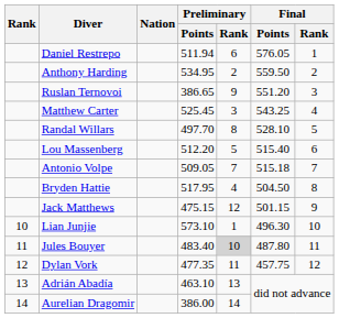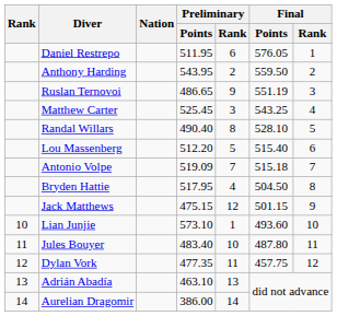Daniel Restrepo | Preliminary / Points: 511.94 -> 511.95
Anthony Harding | Preliminary / Points: 534.95 -> 543.95
Ruslan Ternovoi | Preliminary / Points: 386.65 -> 486.65
Ruslan Ternovoi | Final / Points: 551.20 -> 551.19
Randal Willars | Preliminary / Points: 497.70 -> 490.40
Antonio Volpe | Preliminary / Points: 509.05 -> 519.09
Lian Junjie | Final / Points: 496.30 -> 493.60
Jules Bouyer | Preliminary / Rank: lightgrey background -> no background
